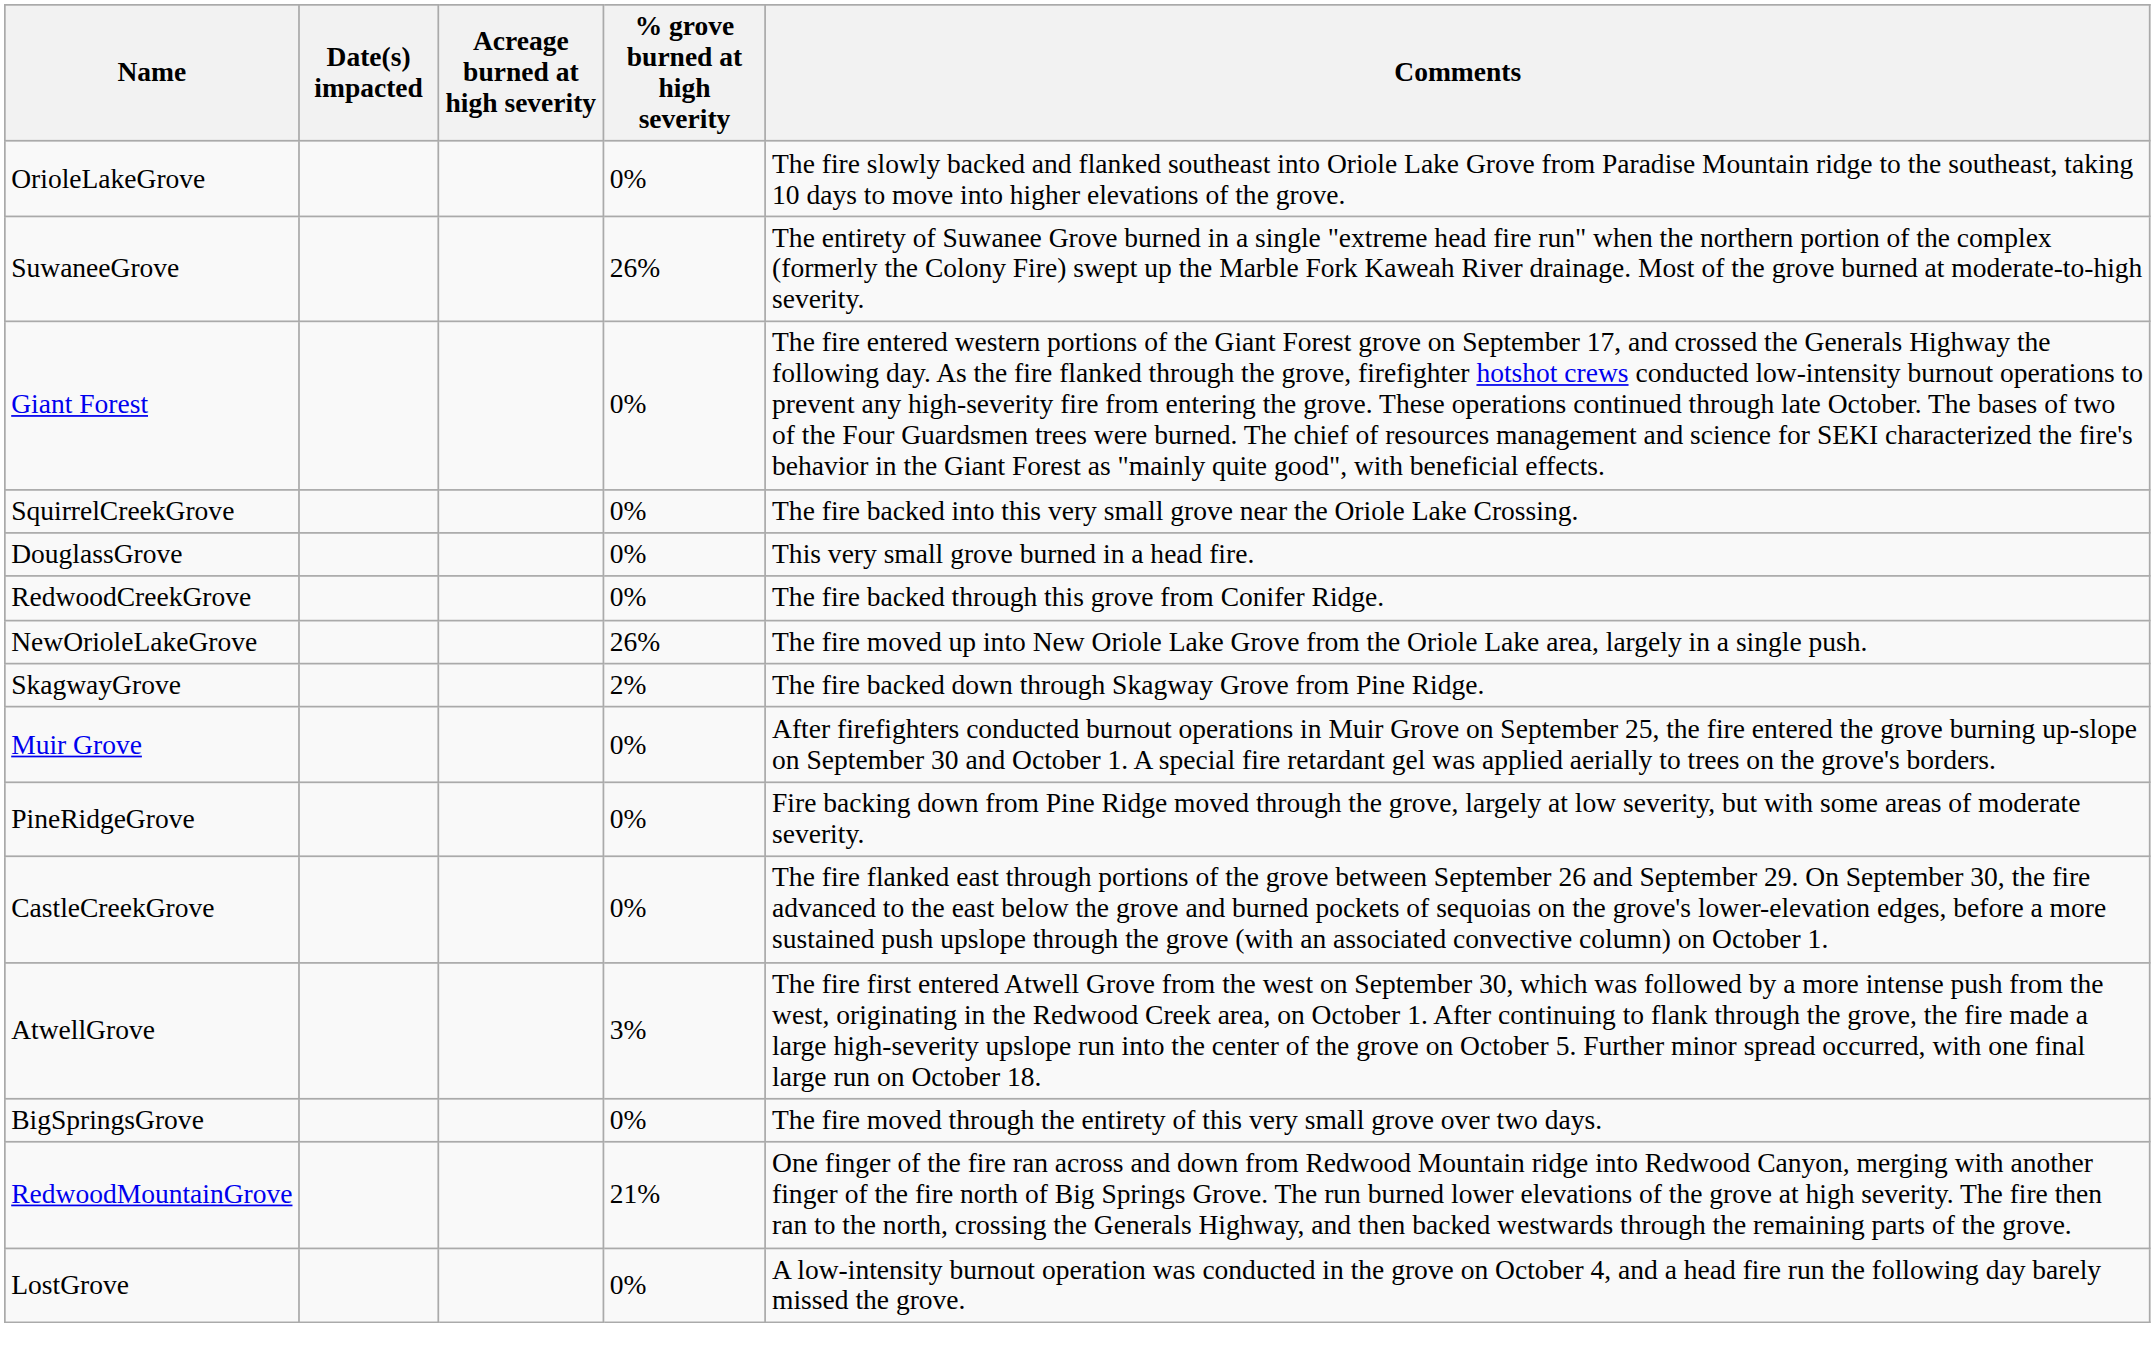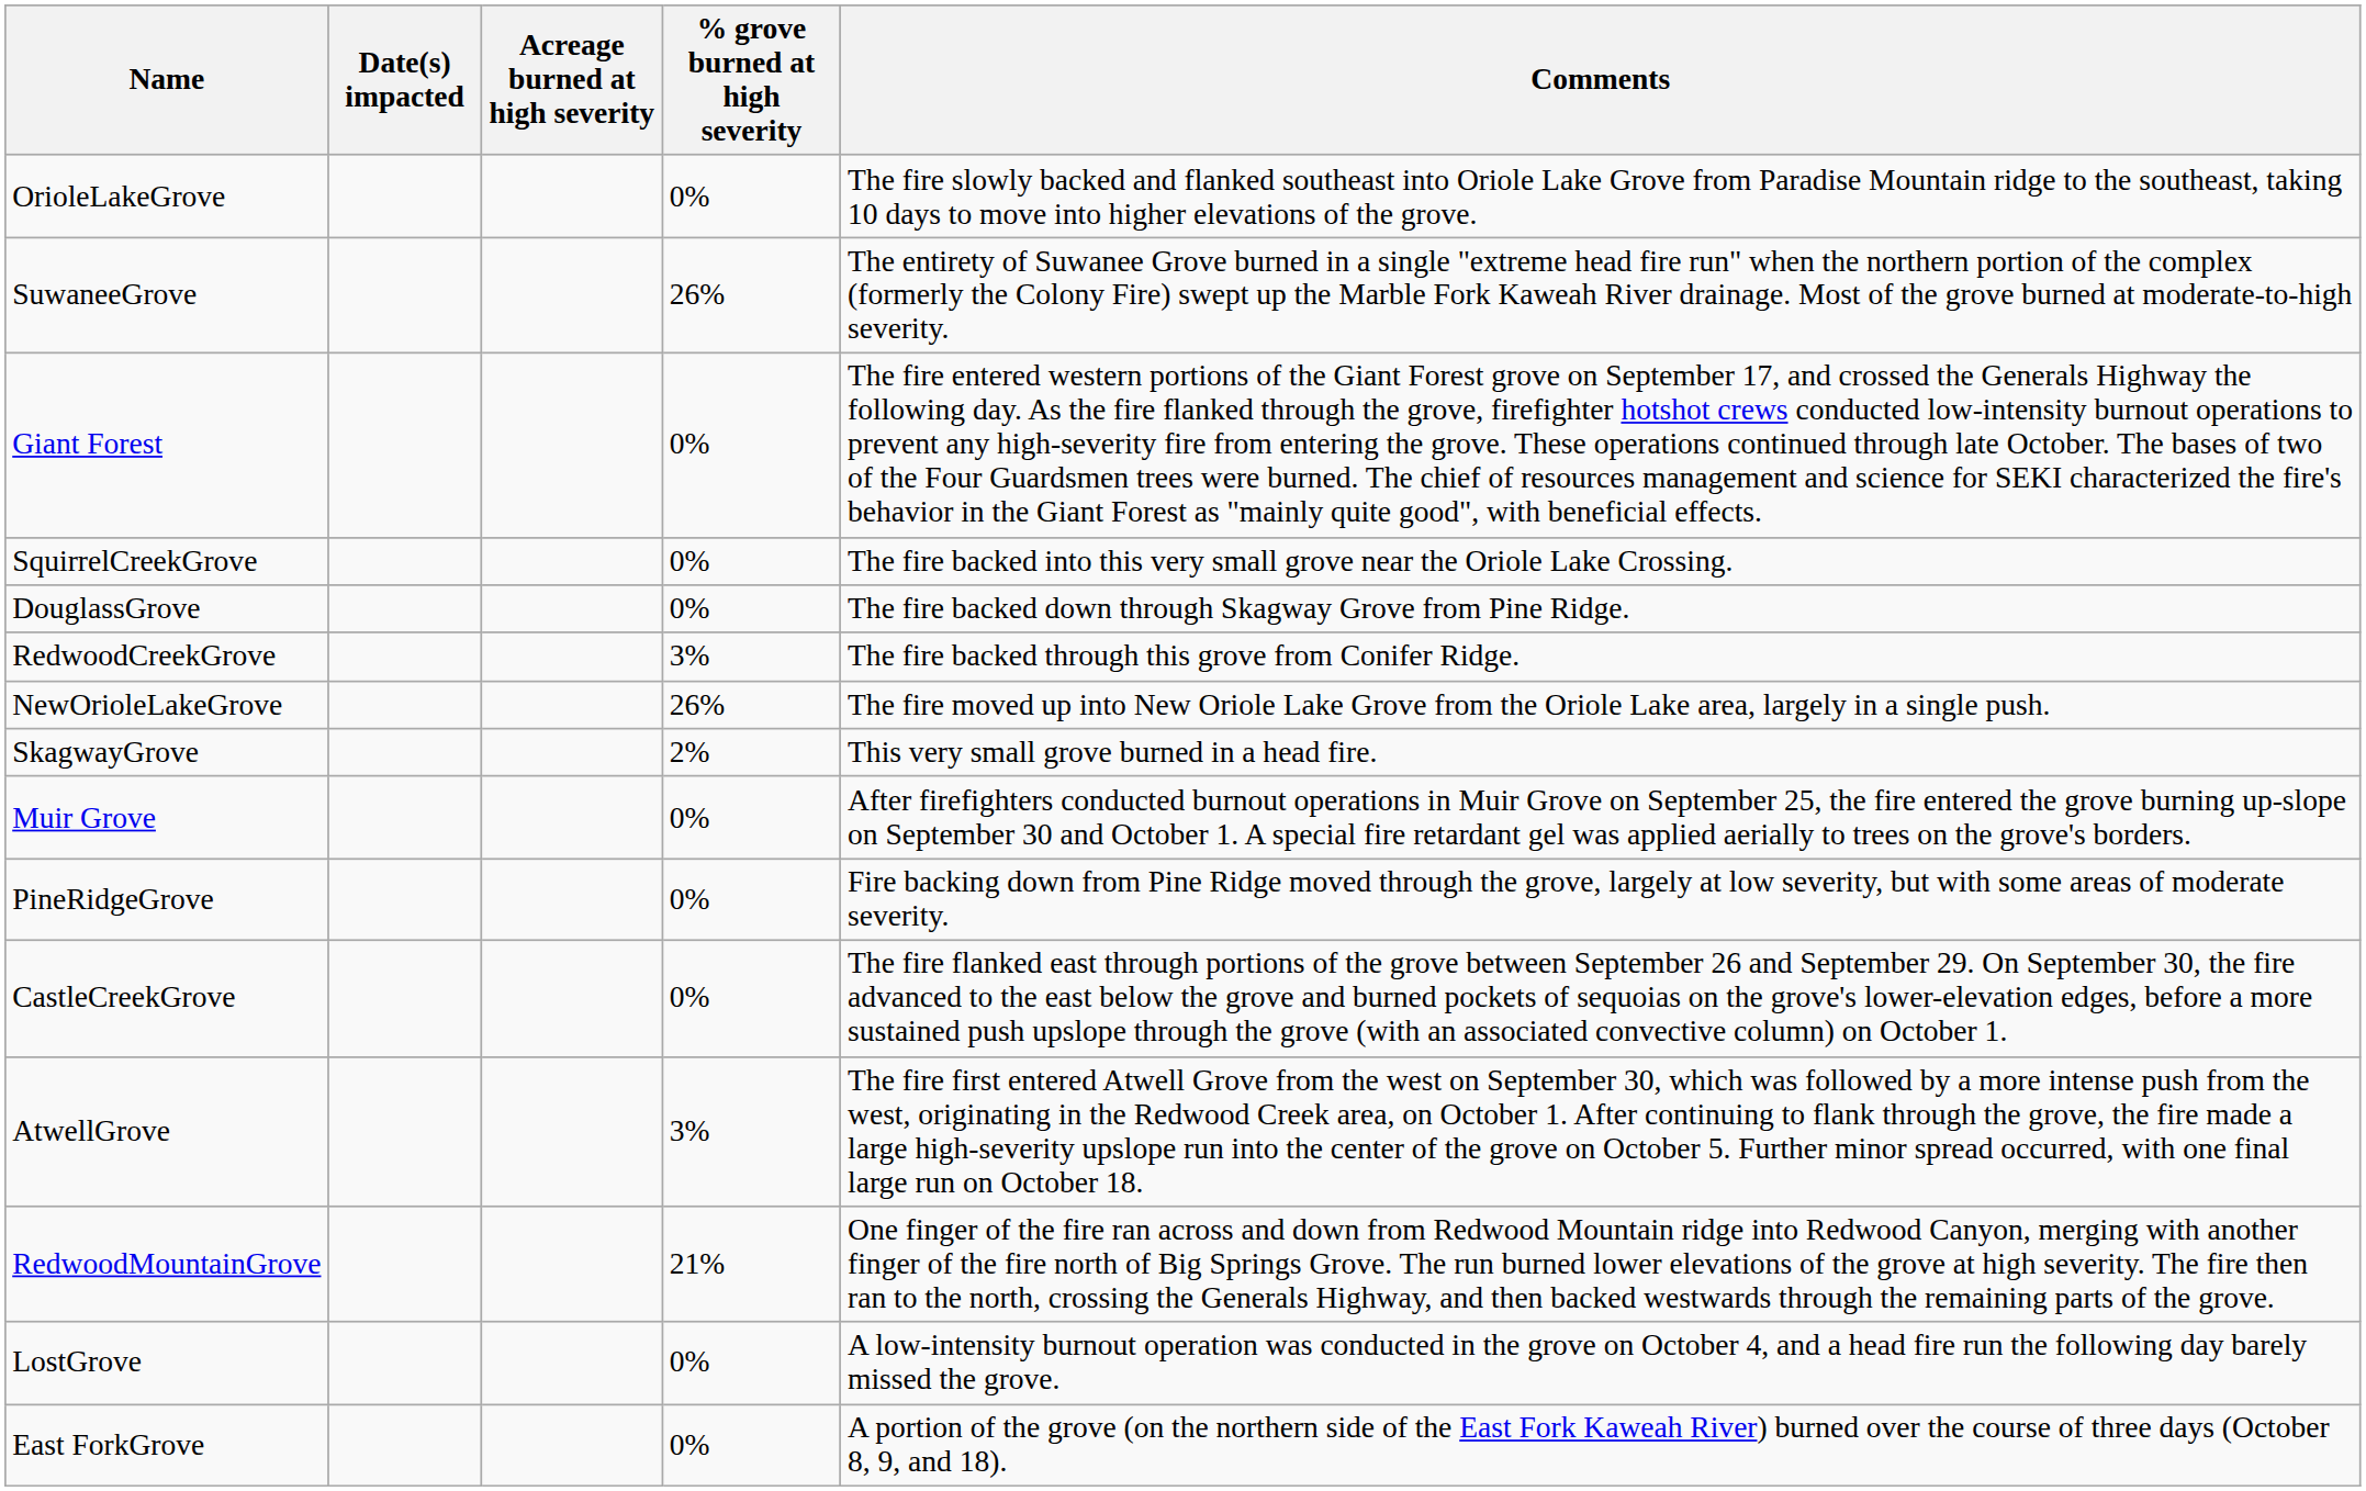DouglassGrove | Comments: This very small grove burned in a head fire. -> The fire backed down through Skagway Grove from Pine Ridge.
RedwoodCreekGrove | % grove burned at high severity: 0% -> 3%
SkagwayGrove | Comments: The fire backed down through Skagway Grove from Pine Ridge. -> This very small grove burned in a head fire.
- row: BigSpringsGrove | 0% | The fire moved through the entirety of this very small grove over two days.
+ row: East ForkGrove | 0% | A portion of the grove (on the northern side of the East Fork Kaweah River) burned over the course of three days (October 8, 9, and 18).
